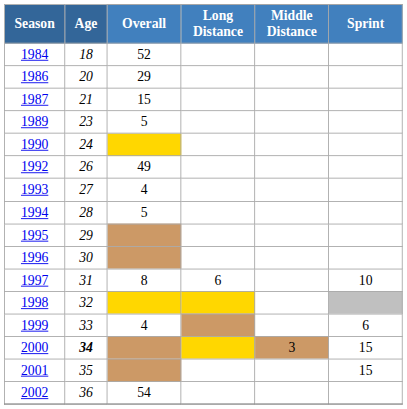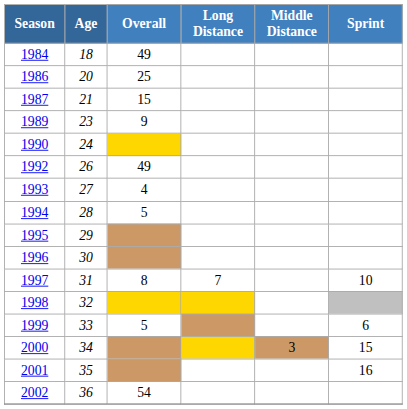1984 | Overall: 52 -> 49
1986 | Overall: 29 -> 25
1989 | Overall: 5 -> 9
1997 | Long Distance: 6 -> 7
1999 | Overall: 4 -> 5
2000 | Age: bold -> normal
2001 | Sprint: 15 -> 16
